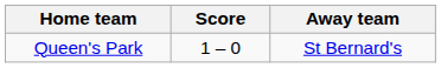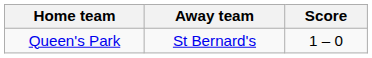columns swapped: Score <-> Away team
